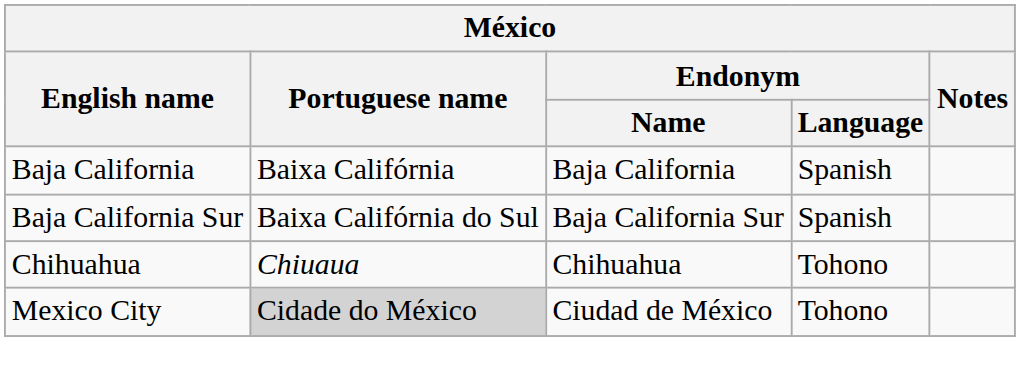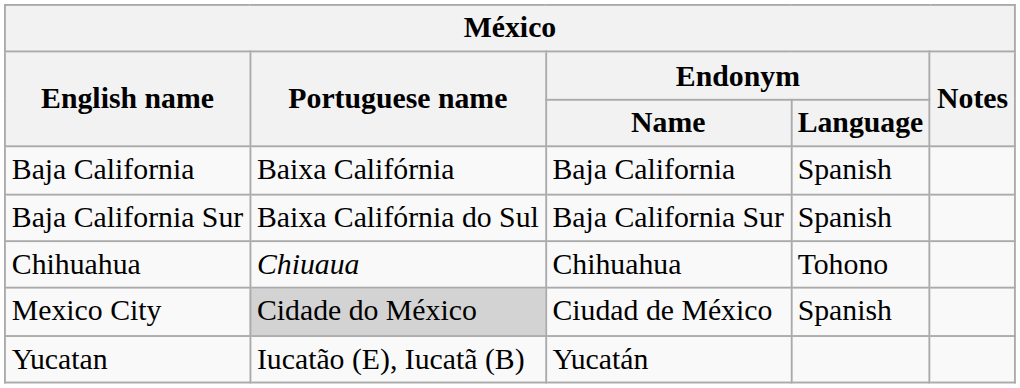Mexico City | Endonym / Language: Tohono -> Spanish
+ row: Yucatan | Iucatão (E), Iucatã (B) | Yucatán
